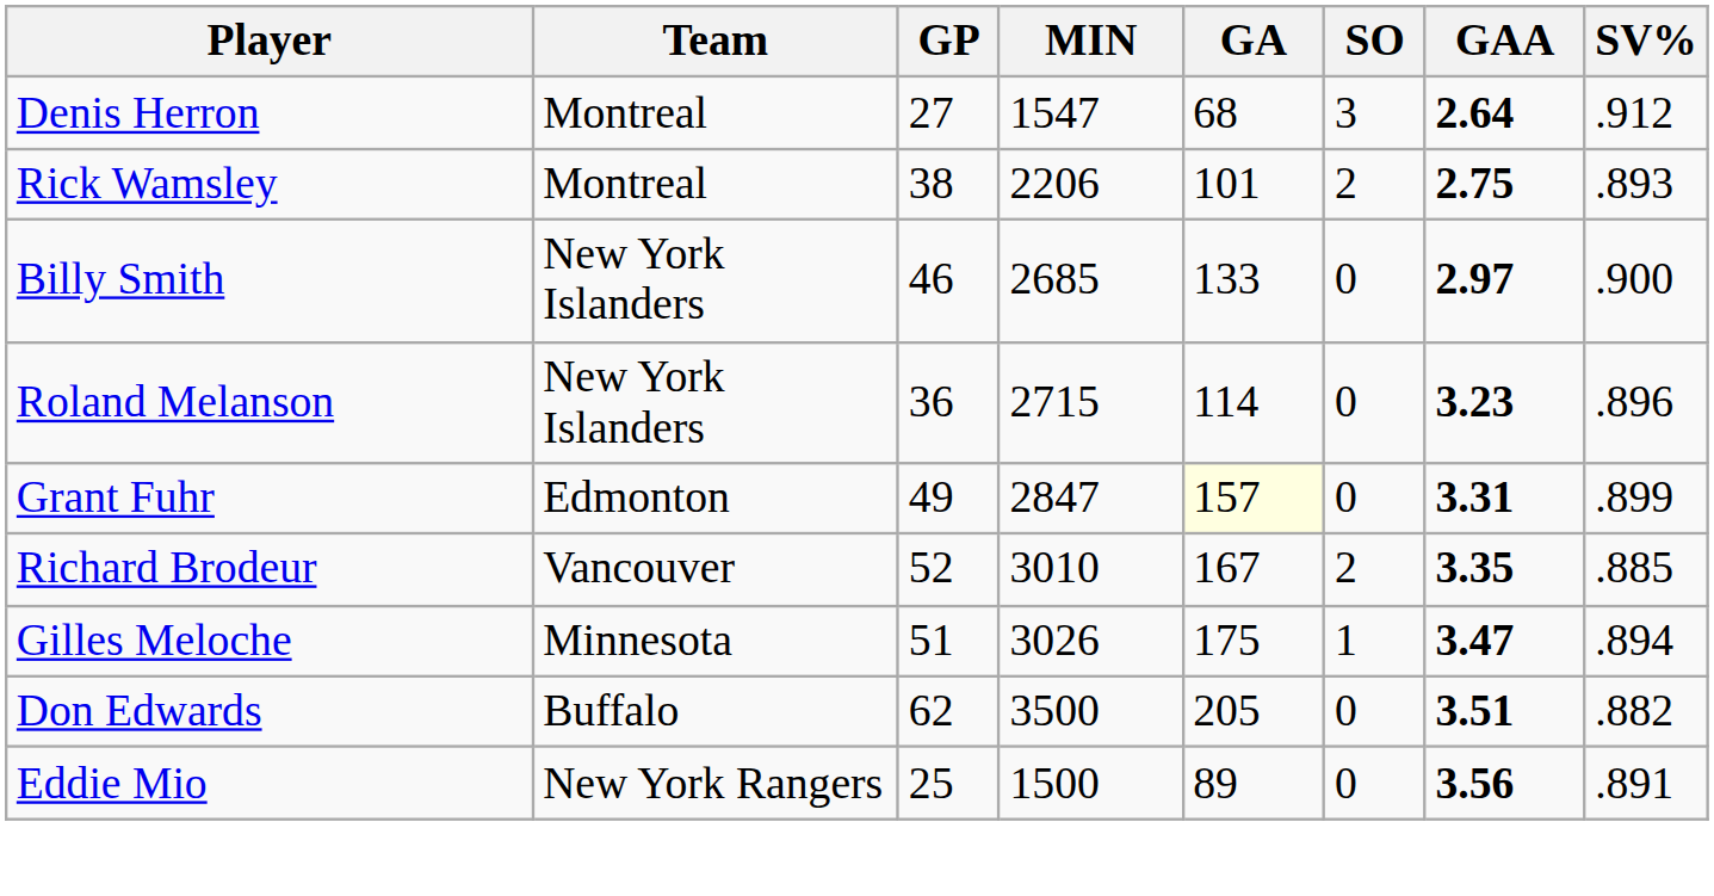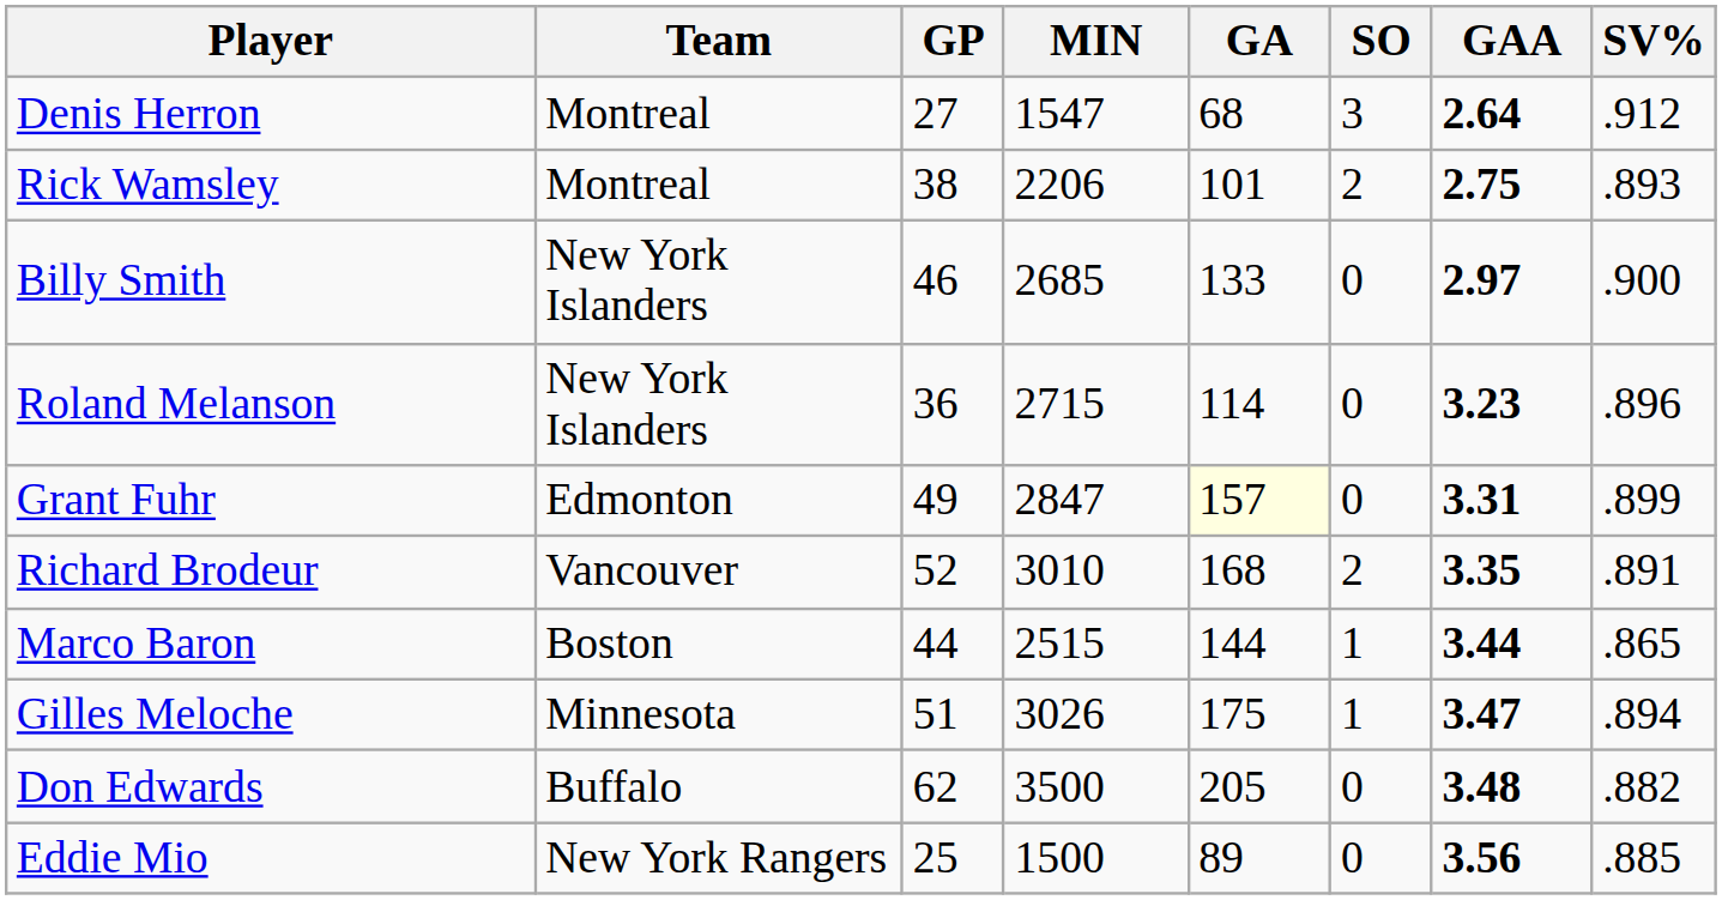Richard Brodeur | GA: 167 -> 168
Richard Brodeur | SV%: .885 -> .891
+ row: Marco Baron | Boston | 44 | 2515 | 144 | 1 | 3.44 | .865
Don Edwards | GAA: 3.51 -> 3.48
Eddie Mio | SV%: .891 -> .885
